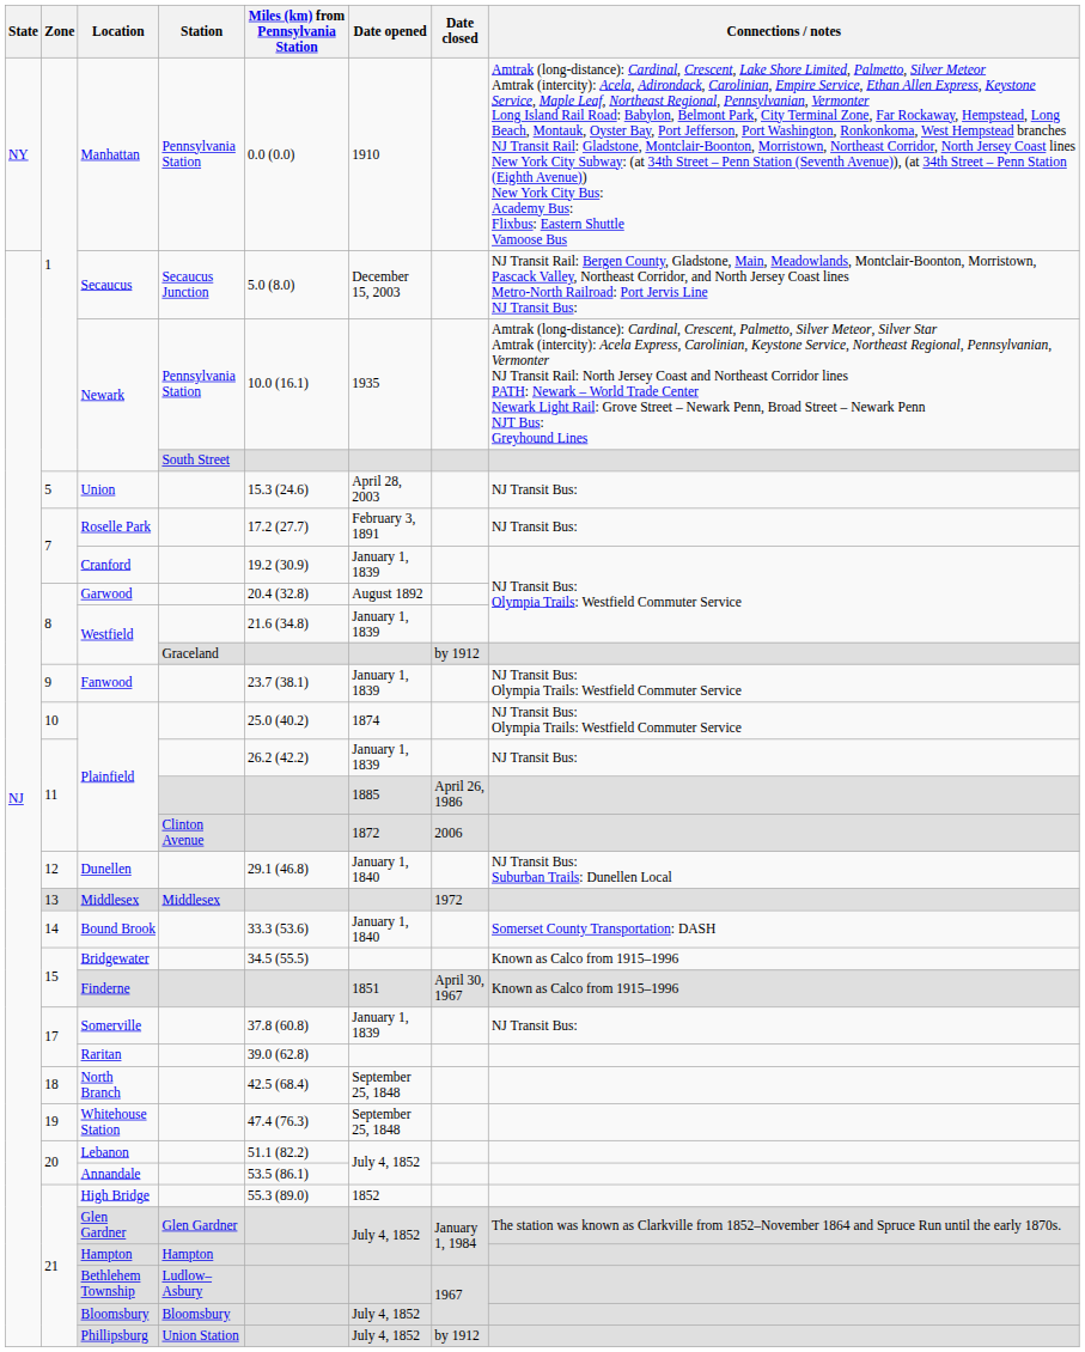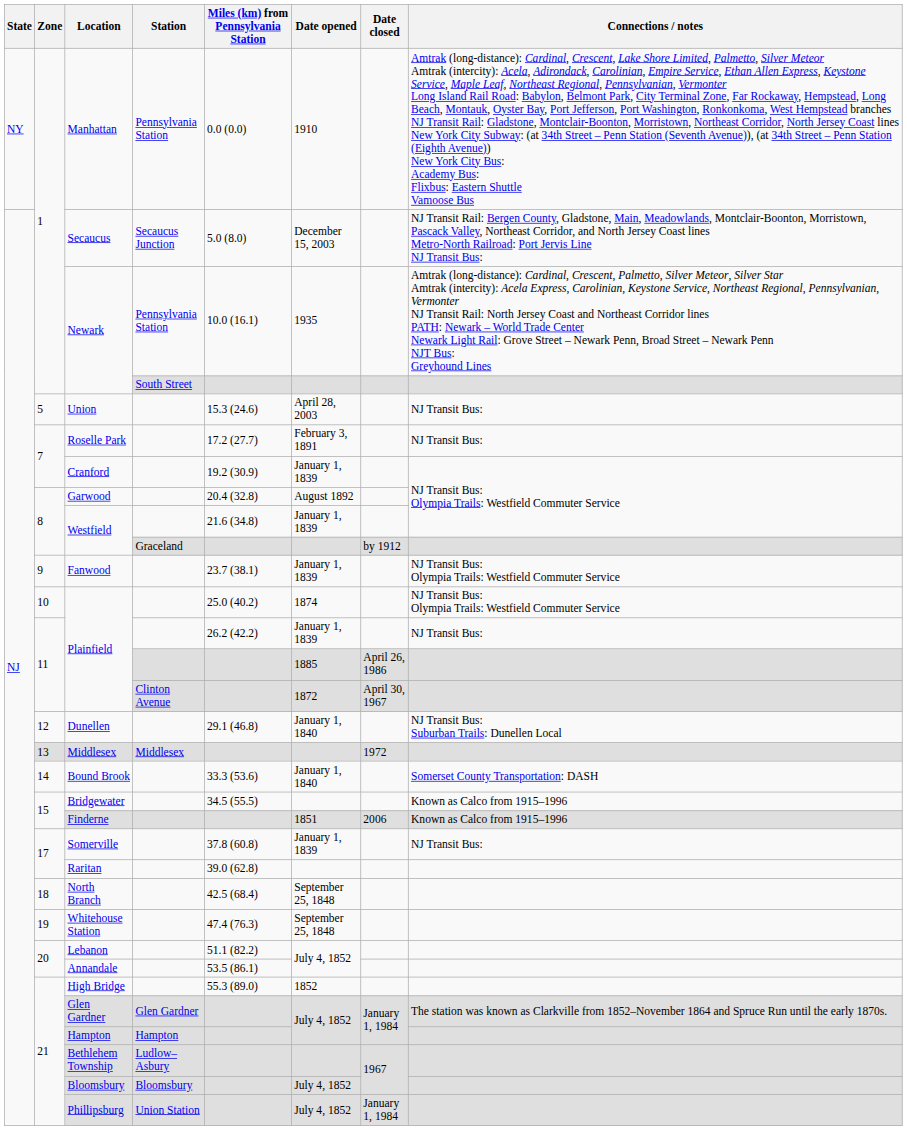Plainfield / Clinton Avenue | Date closed: 2006 -> April 30, 1967
Finderne | Date closed: April 30, 1967 -> 2006
Phillipsburg | Date closed: by 1912 -> January 1, 1984
